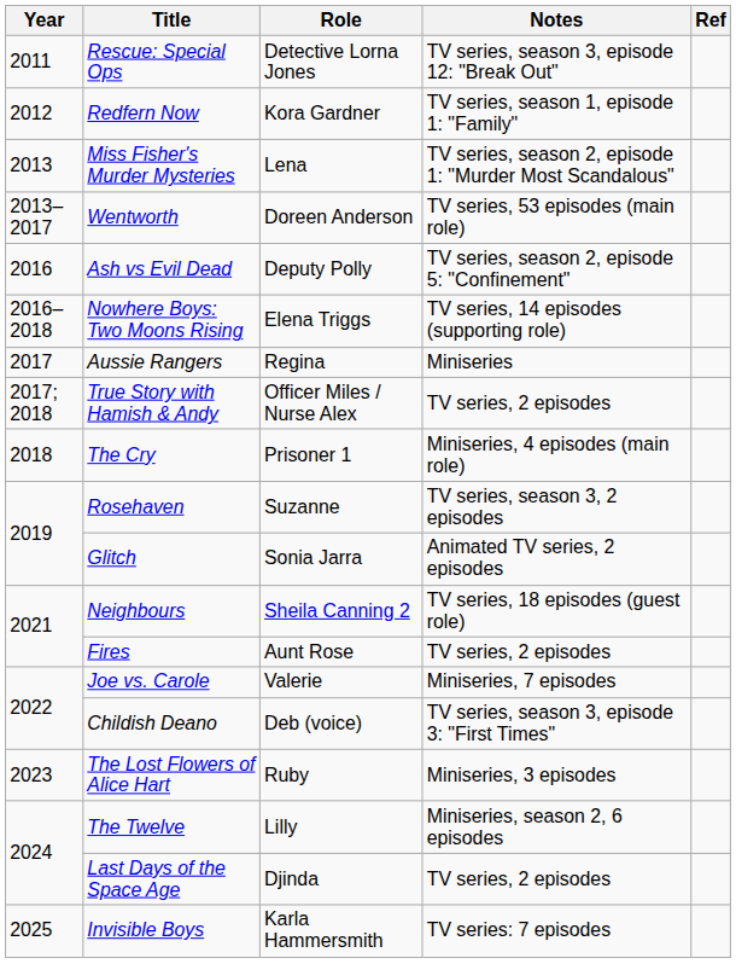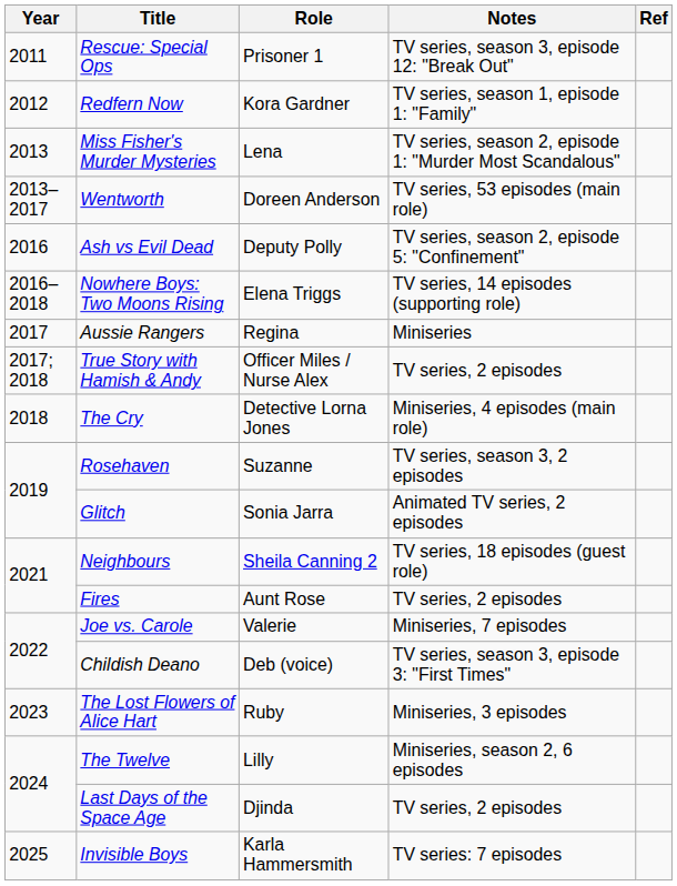Rescue: Special Ops | Role: Detective Lorna Jones -> Prisoner 1
The Cry | Role: Prisoner 1 -> Detective Lorna Jones
